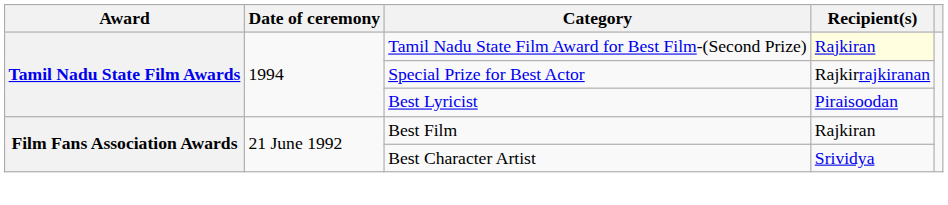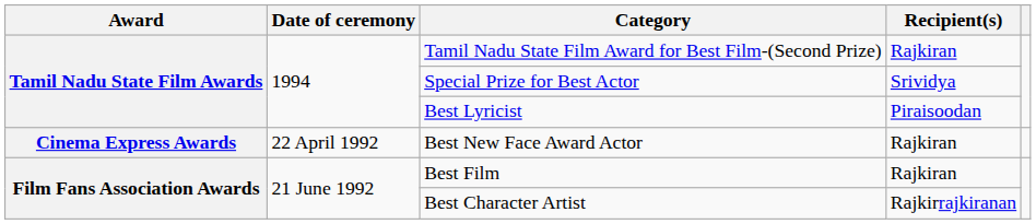Tamil Nadu State Film Award for Best Film-(Second Prize) | Recipient(s): lightyellow background -> no background
Special Prize for Best Actor | Recipient(s): Rajkirrajkiranan -> Srividya
+ row: Cinema Express Awards | 22 April 1992 | Best New Face Award Actor | Rajkiran
Best Character Artist | Recipient(s): Srividya -> Rajkirrajkiranan
